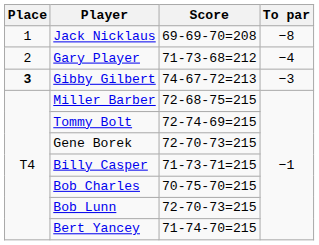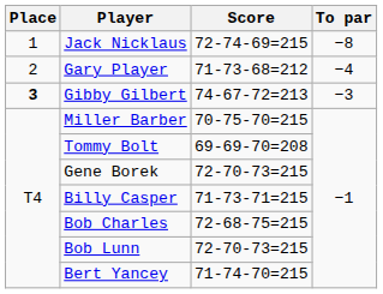Jack Nicklaus | Score: 69-69-70=208 -> 72-74-69=215
Miller Barber | Score: 72-68-75=215 -> 70-75-70=215
Tommy Bolt | Score: 72-74-69=215 -> 69-69-70=208
Bob Charles | Score: 70-75-70=215 -> 72-68-75=215
